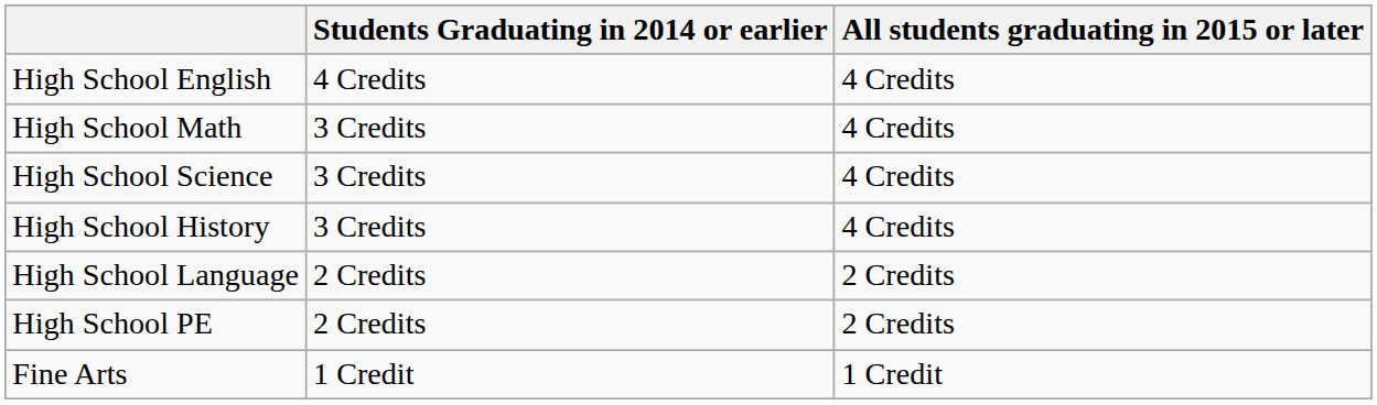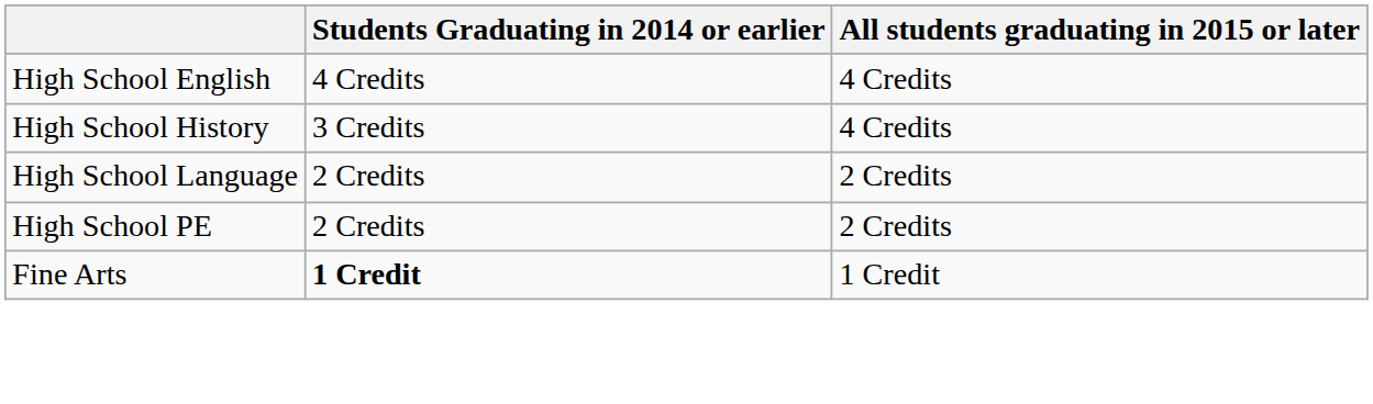- row: High School Math | 3 Credits | 4 Credits
- row: High School Science | 3 Credits | 4 Credits
Fine Arts | Students Graduating in 2014 or earlier: normal -> bold
